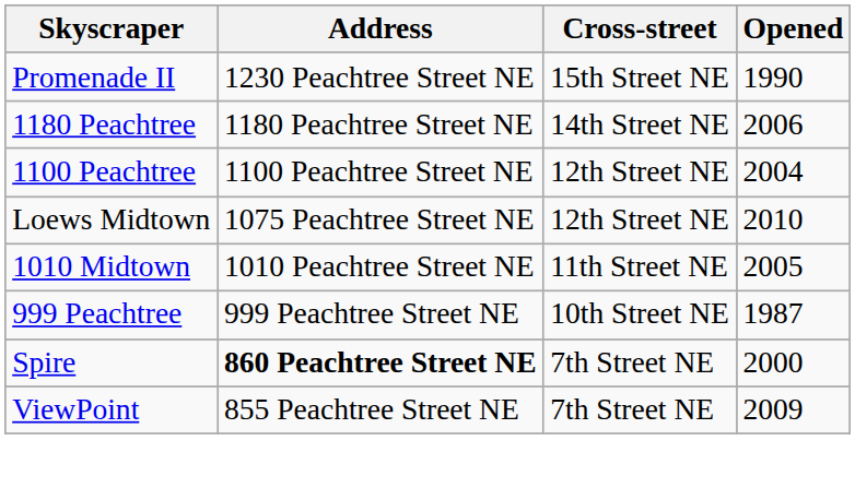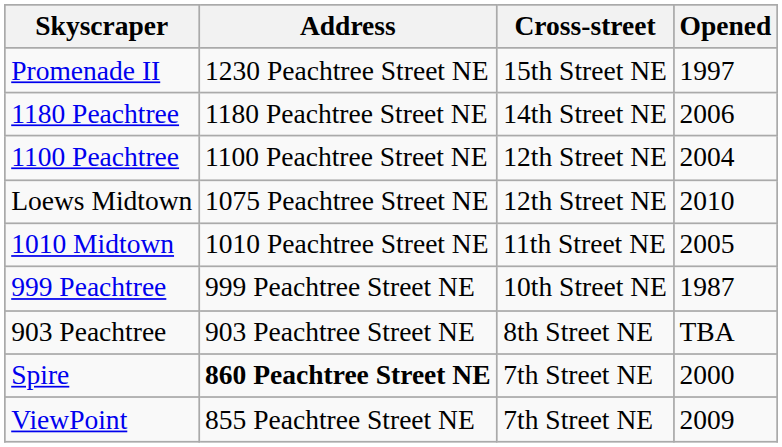Promenade II | Opened: 1990 -> 1997
+ row: 903 Peachtree | 903 Peachtree Street NE | 8th Street NE | TBA
